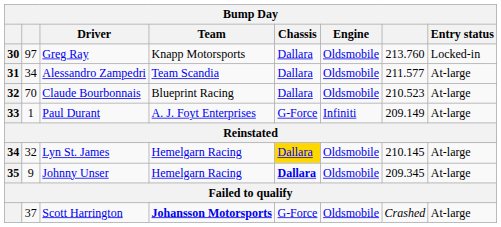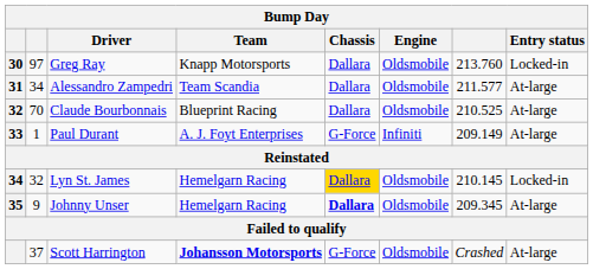Claude Bourbonnais | column 7: 210.523 -> 210.525
Lyn St. James | Entry status: At-large -> Locked-in
